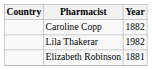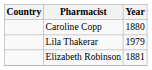Caroline Copp | Year: 1882 -> 1880
Lila Thakerar | Year: 1982 -> 1979
